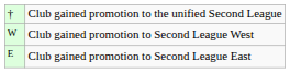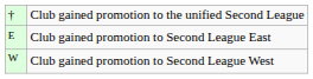rows swapped: Club gained promotion to Second League West <-> Club gained promotion to Second League East
